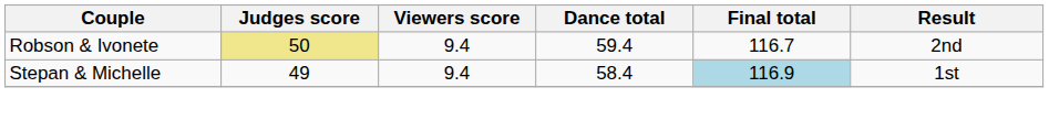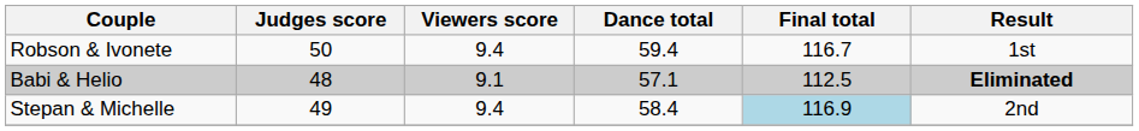Robson & Ivonete | Judges score: khaki background -> no background
Robson & Ivonete | Result: 2nd -> 1st
+ row: Babi & Helio | 48 | 9.1 | 57.1 | 112.5 | Eliminated
Stepan & Michelle | Result: 1st -> 2nd
